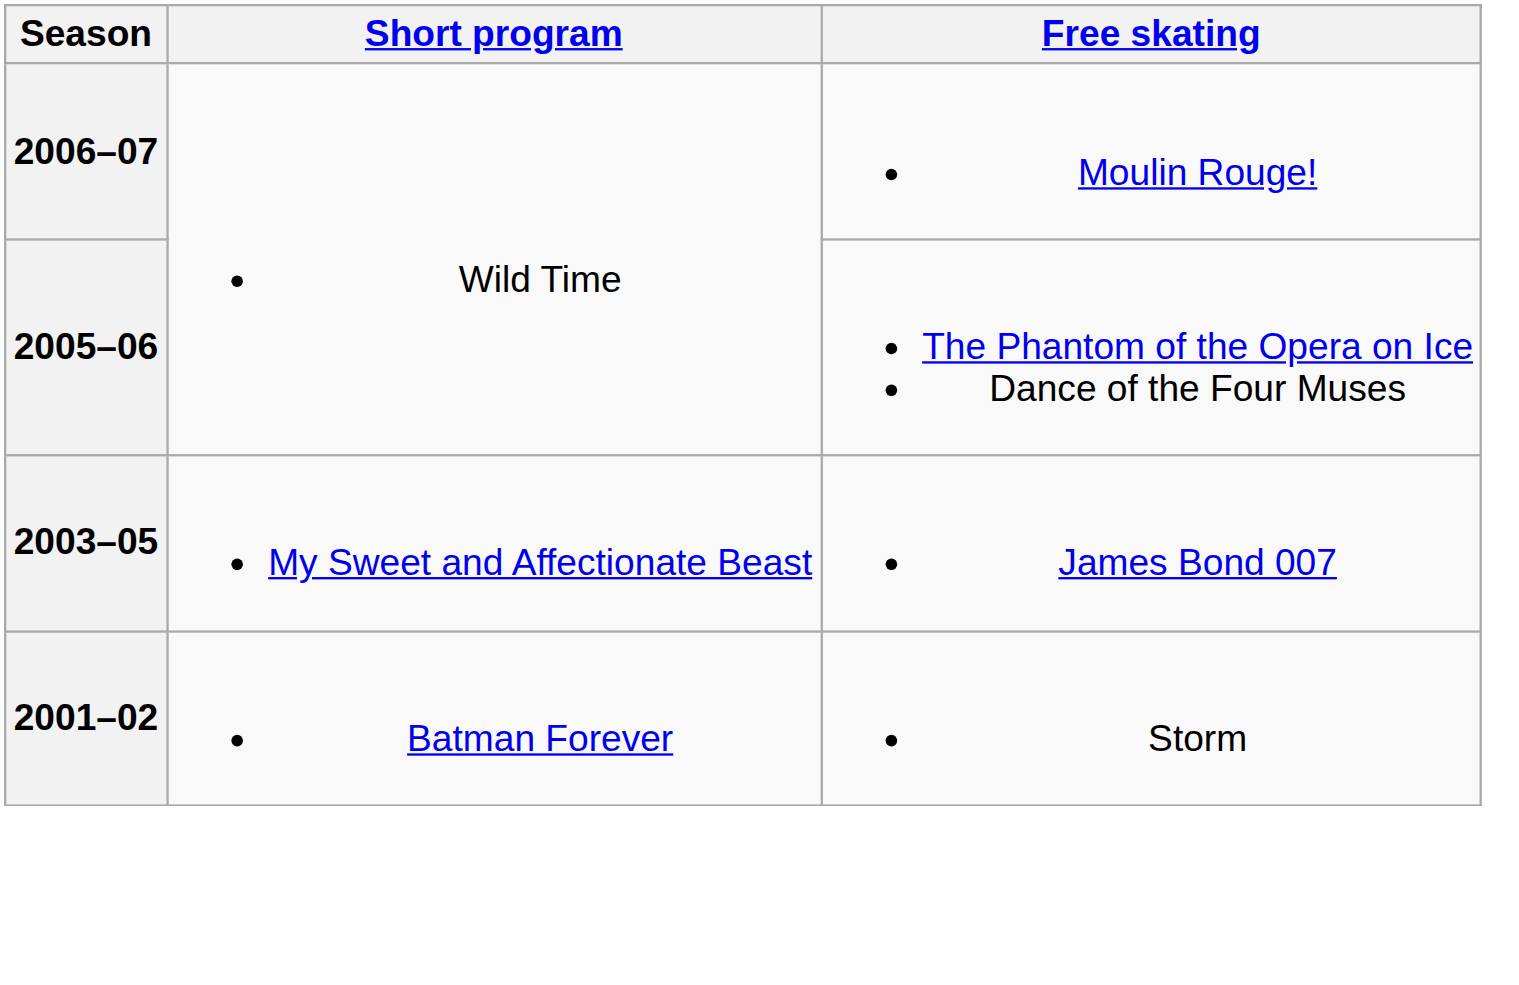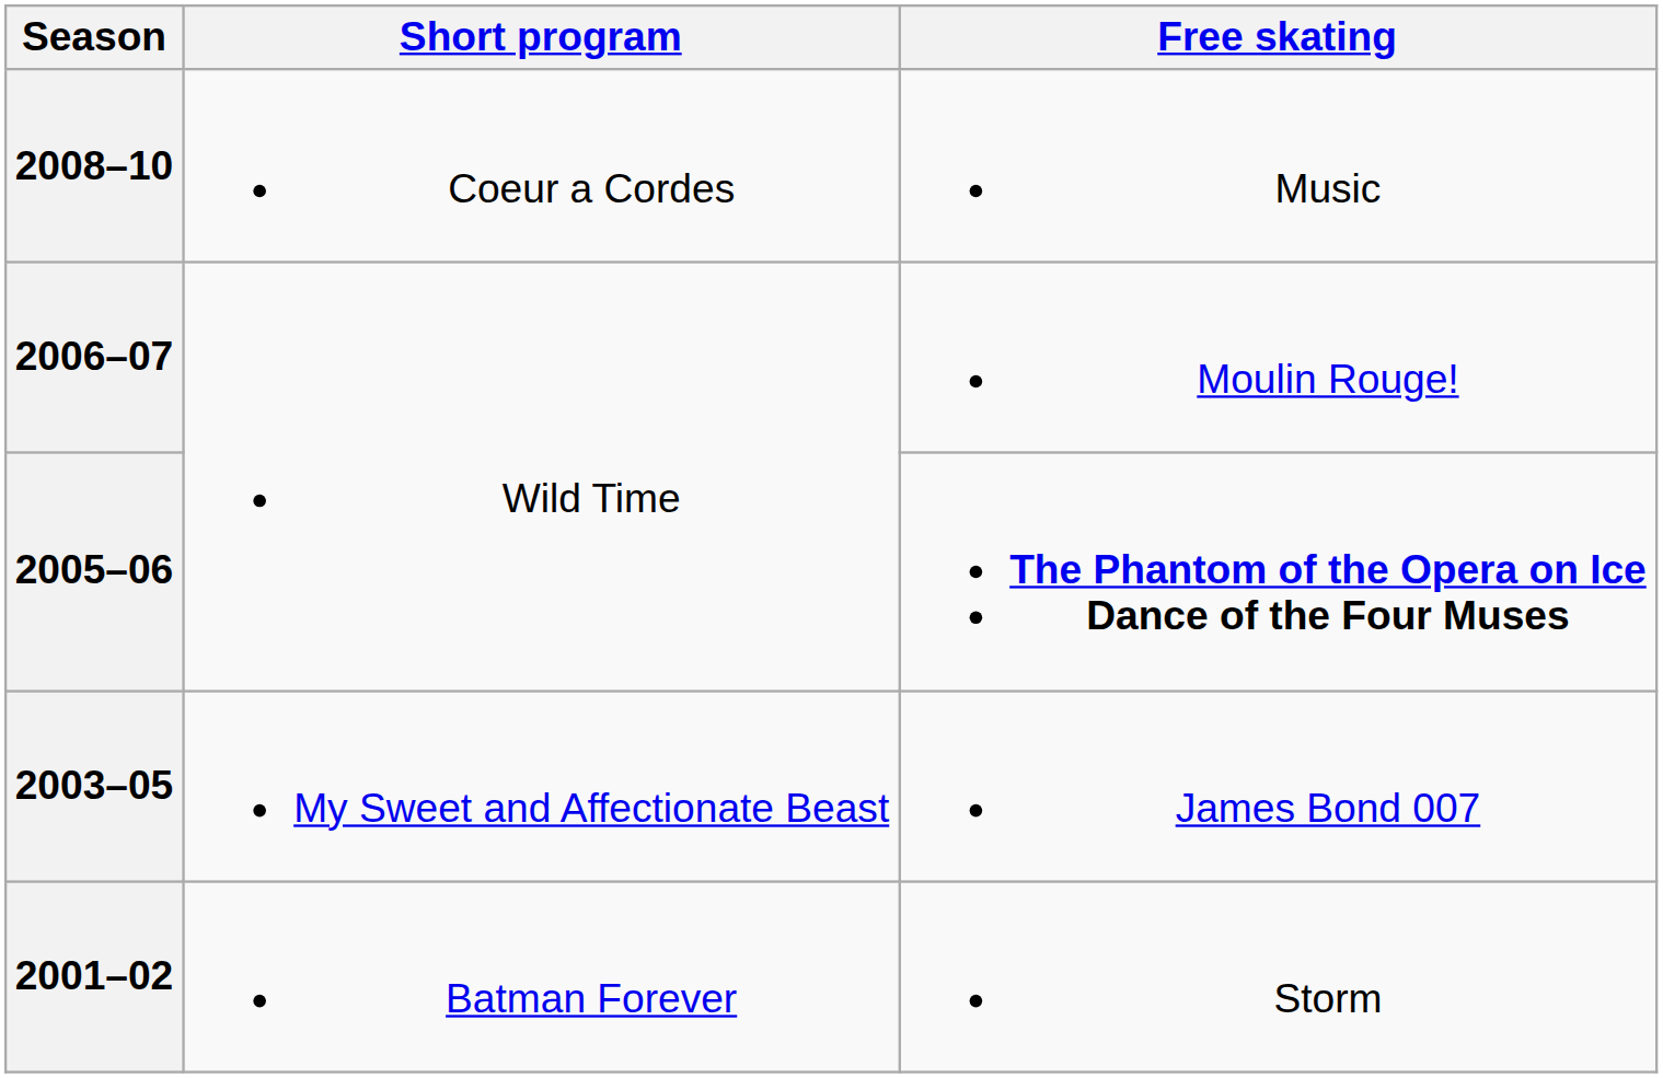+ row: 2008–10 | Coeur a Cordes | Music
2005–06 | Free skating: normal -> bold
